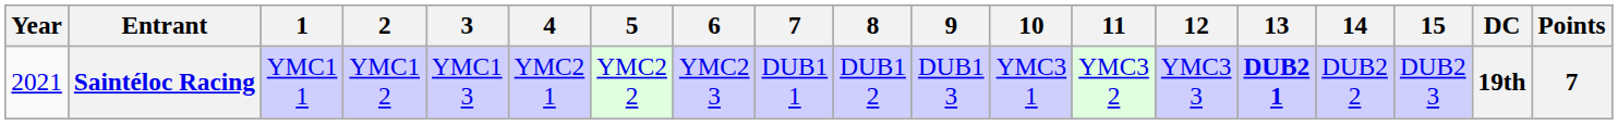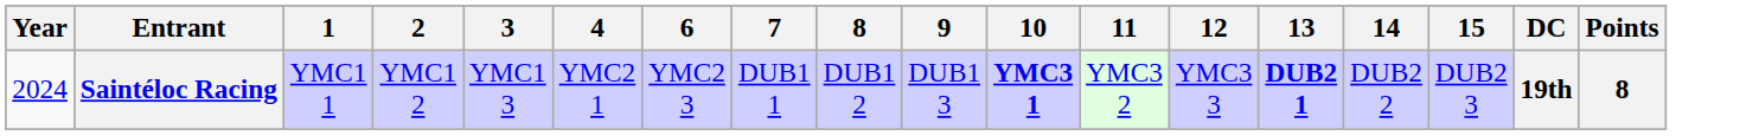- column: 5 | YMC2 2
Saintéloc Racing | Year: 2021 -> 2024
Saintéloc Racing | 10: normal -> bold
Saintéloc Racing | Points: 7 -> 8
